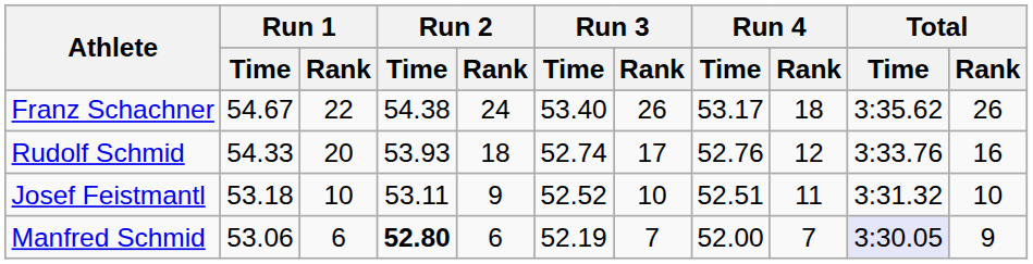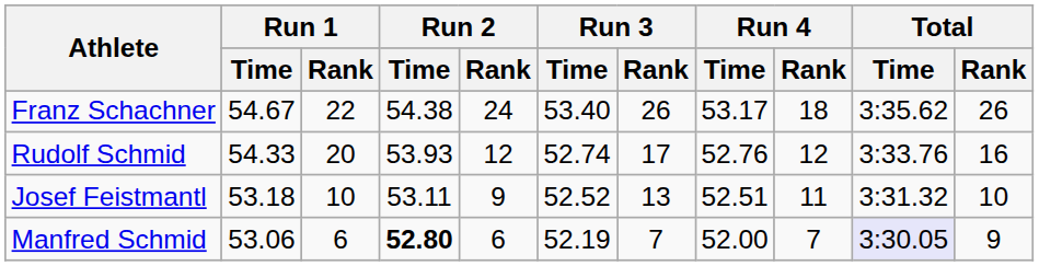Rudolf Schmid | Run 2 / Rank: 18 -> 12
Josef Feistmantl | Run 3 / Rank: 10 -> 13
